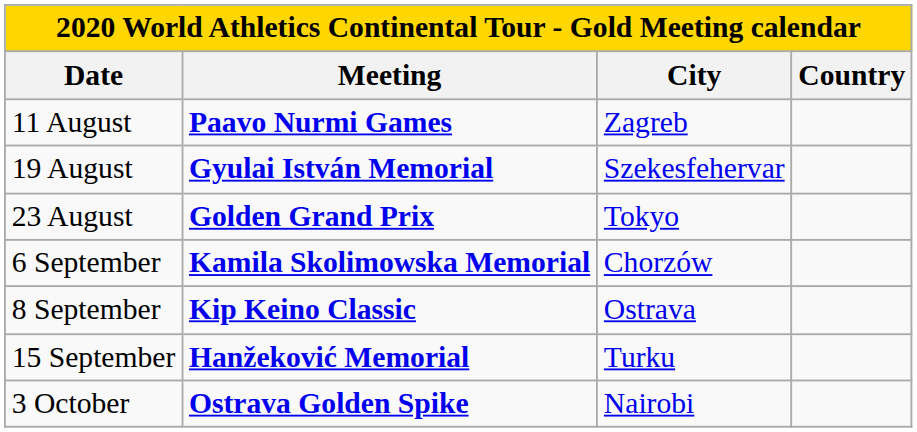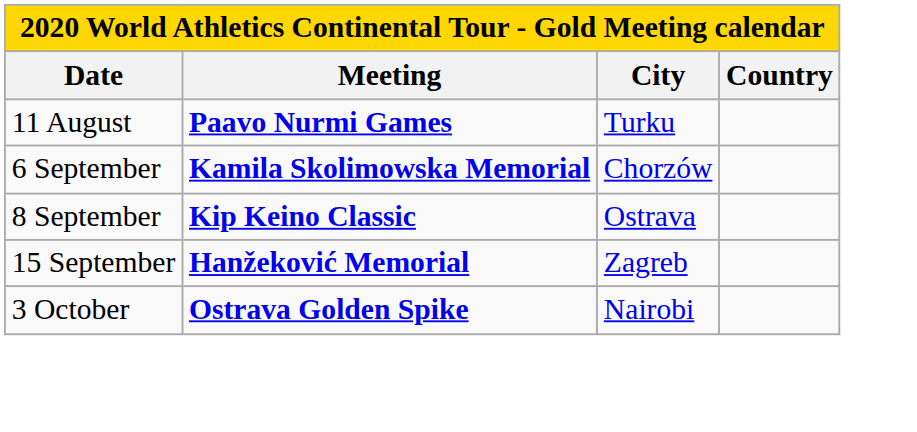11 August | City: Zagreb -> Turku
- row: 19 August | Gyulai István Memorial | Szekesfehervar
- row: 23 August | Golden Grand Prix | Tokyo
15 September | City: Turku -> Zagreb
